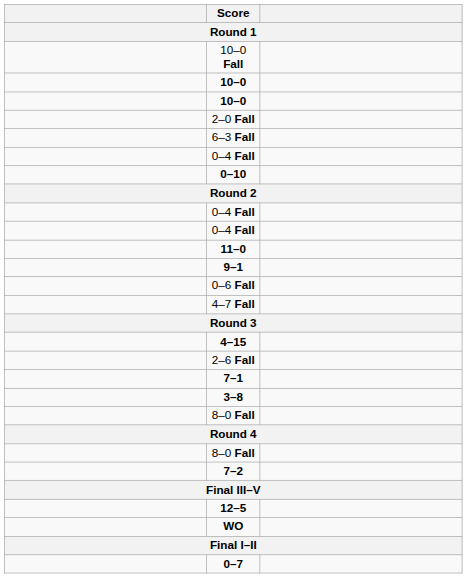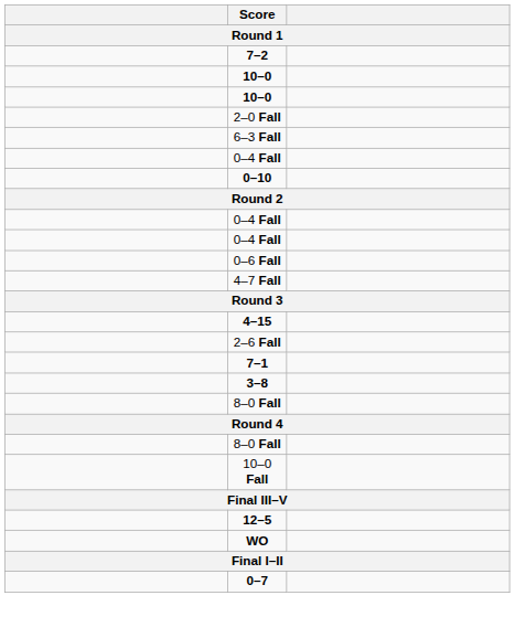rows swapped: 7–2 <-> 10–0 Fall
- row: 11–0
- row: 9–1
